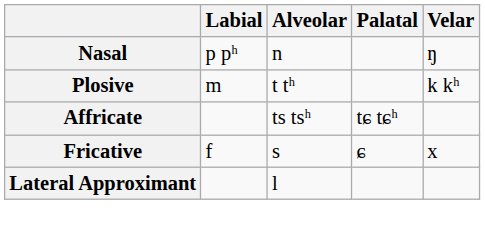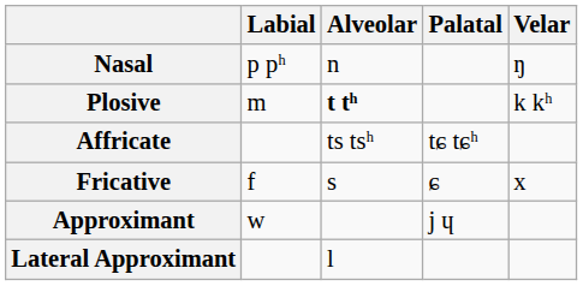Plosive | Alveolar: normal -> bold
+ row: Approximant | w | j ɥ
